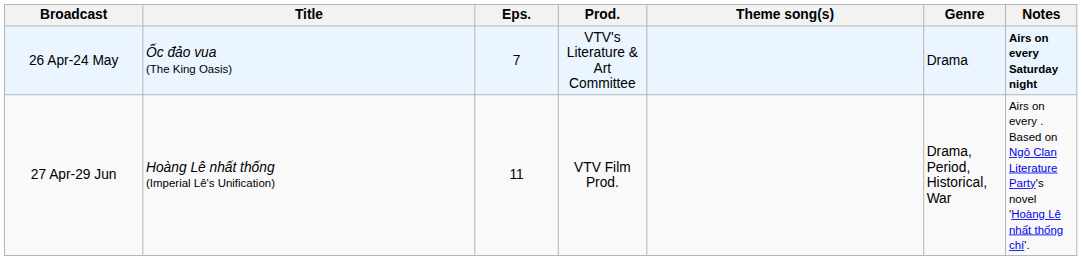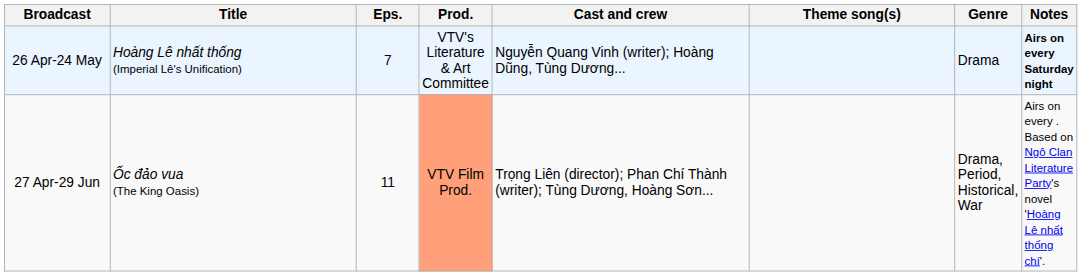+ column: Cast and crew | Nguyễn Quang Vinh (writer); Hoàng Dũng, Tùng Dương... | Trọng Liên (director); Phan Chí Thành (writer); Tùng Dương, Hoàng Sơn...
26 Apr-24 May | Title: Ốc đảo vua (The King Oasis) -> Hoàng Lê nhất thống (Imperial Lê's Unification)
27 Apr-29 Jun | Title: Hoàng Lê nhất thống (Imperial Lê's Unification) -> Ốc đảo vua (The King Oasis)
27 Apr-29 Jun | Prod.: no background -> lightsalmon background
